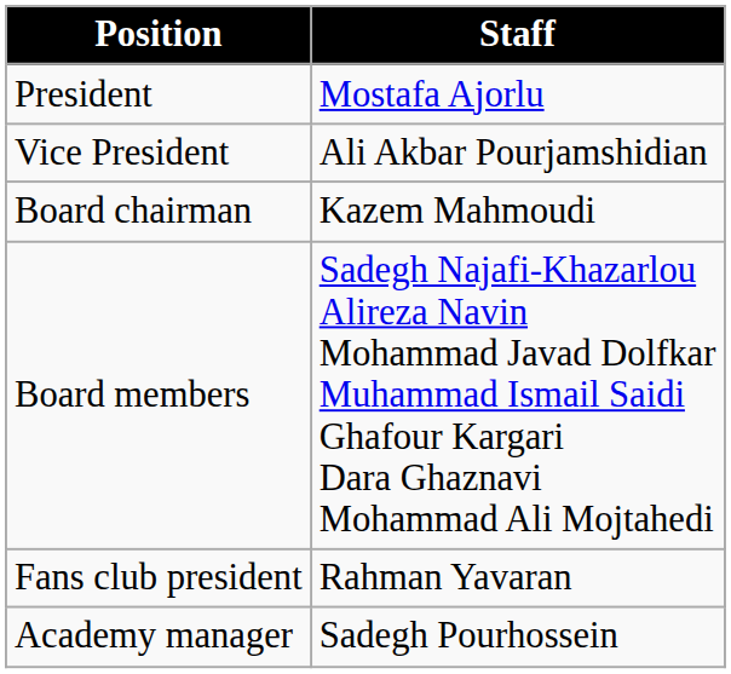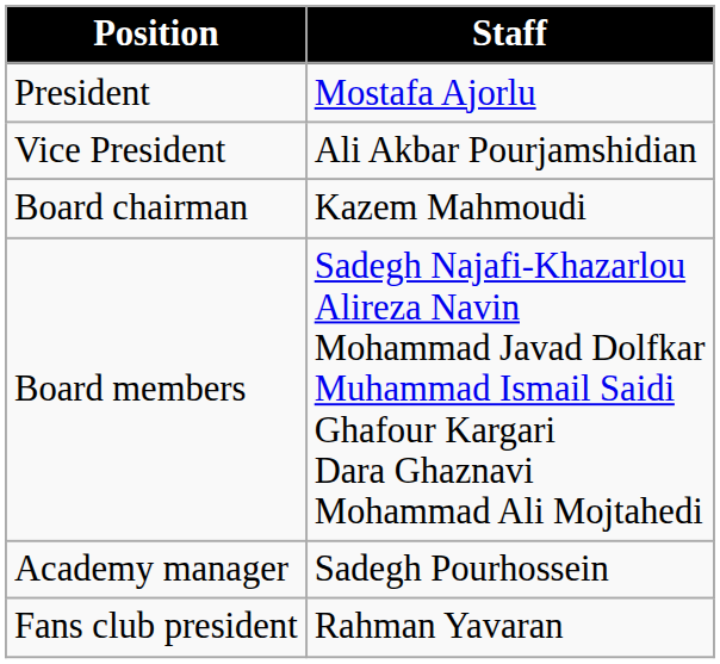rows swapped: Fans club president <-> Academy manager
